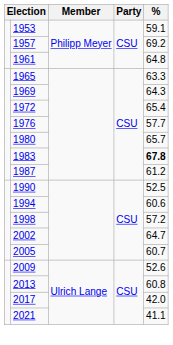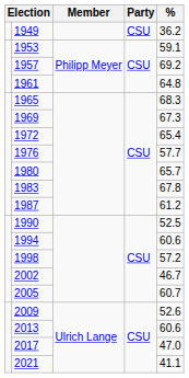+ row: 1949 | CSU | 36.2
1965 | %: 63.3 -> 68.3
1969 | %: 64.3 -> 67.3
1983 | %: bold -> normal
2002 | %: 64.7 -> 46.7
2013 | %: 60.8 -> 60.6
2017 | %: 42.0 -> 47.0
